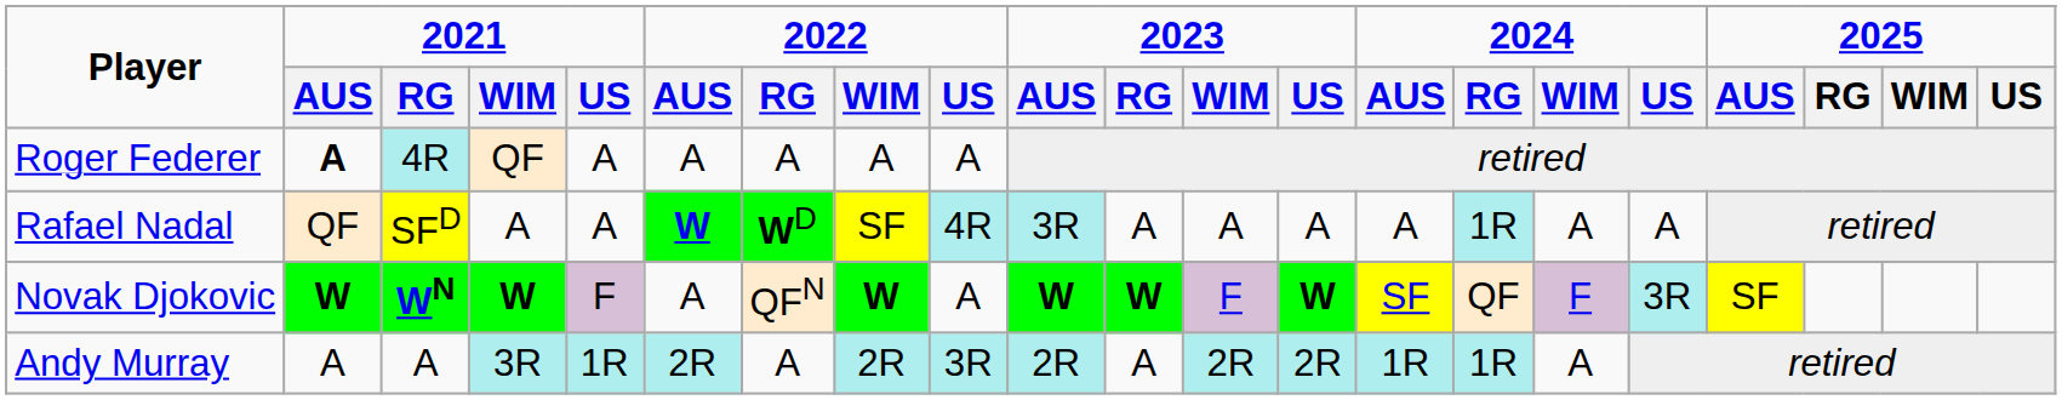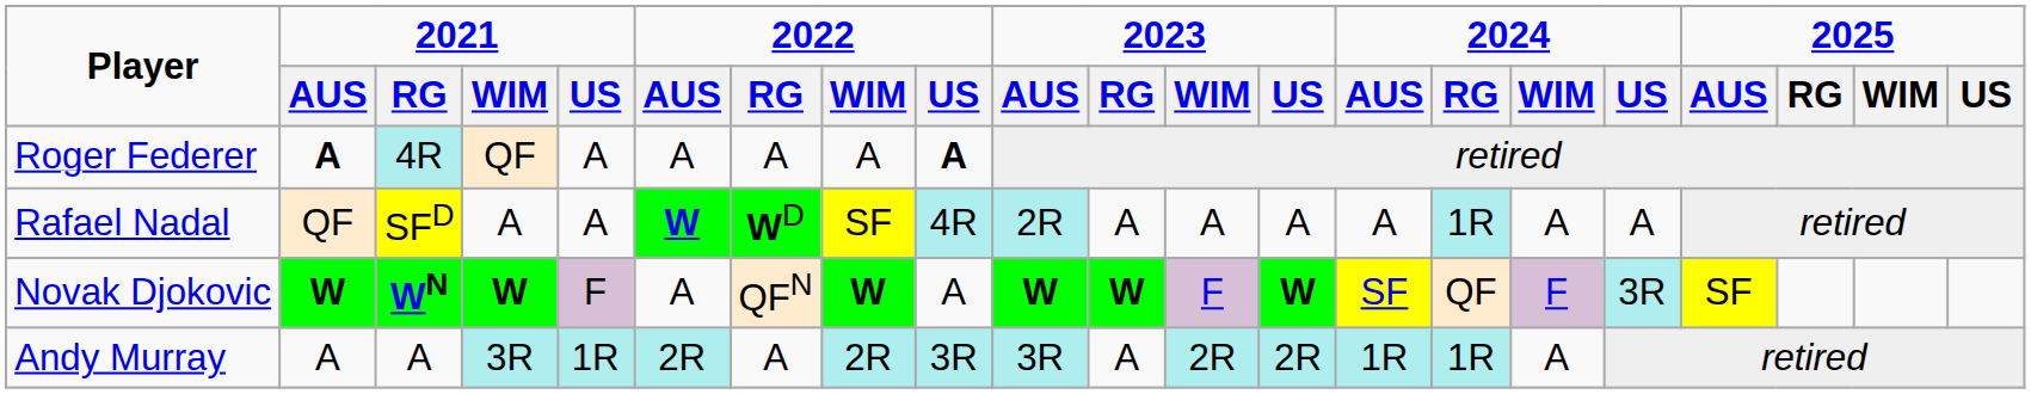Roger Federer | column 9: normal -> bold
Rafael Nadal | column 10: 3R -> 2R
Andy Murray | column 10: 2R -> 3R
